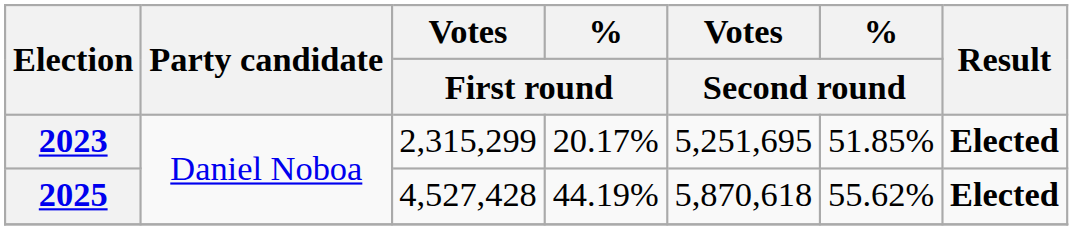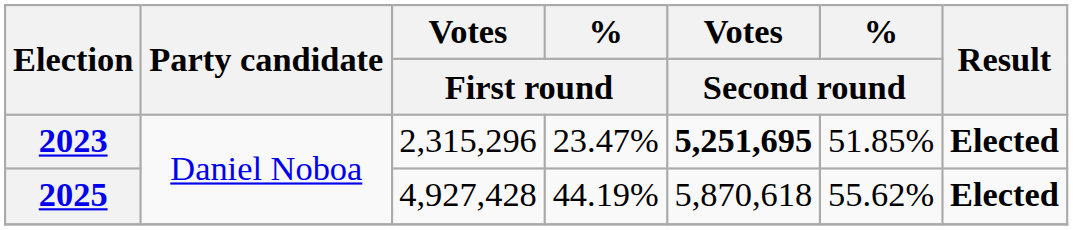2023 | Votes / First round: 2,315,299 -> 2,315,296
2023 | % / First round: 20.17% -> 23.47%
2023 | Votes / Second round: normal -> bold
2025 | Votes / First round: 4,527,428 -> 4,927,428
